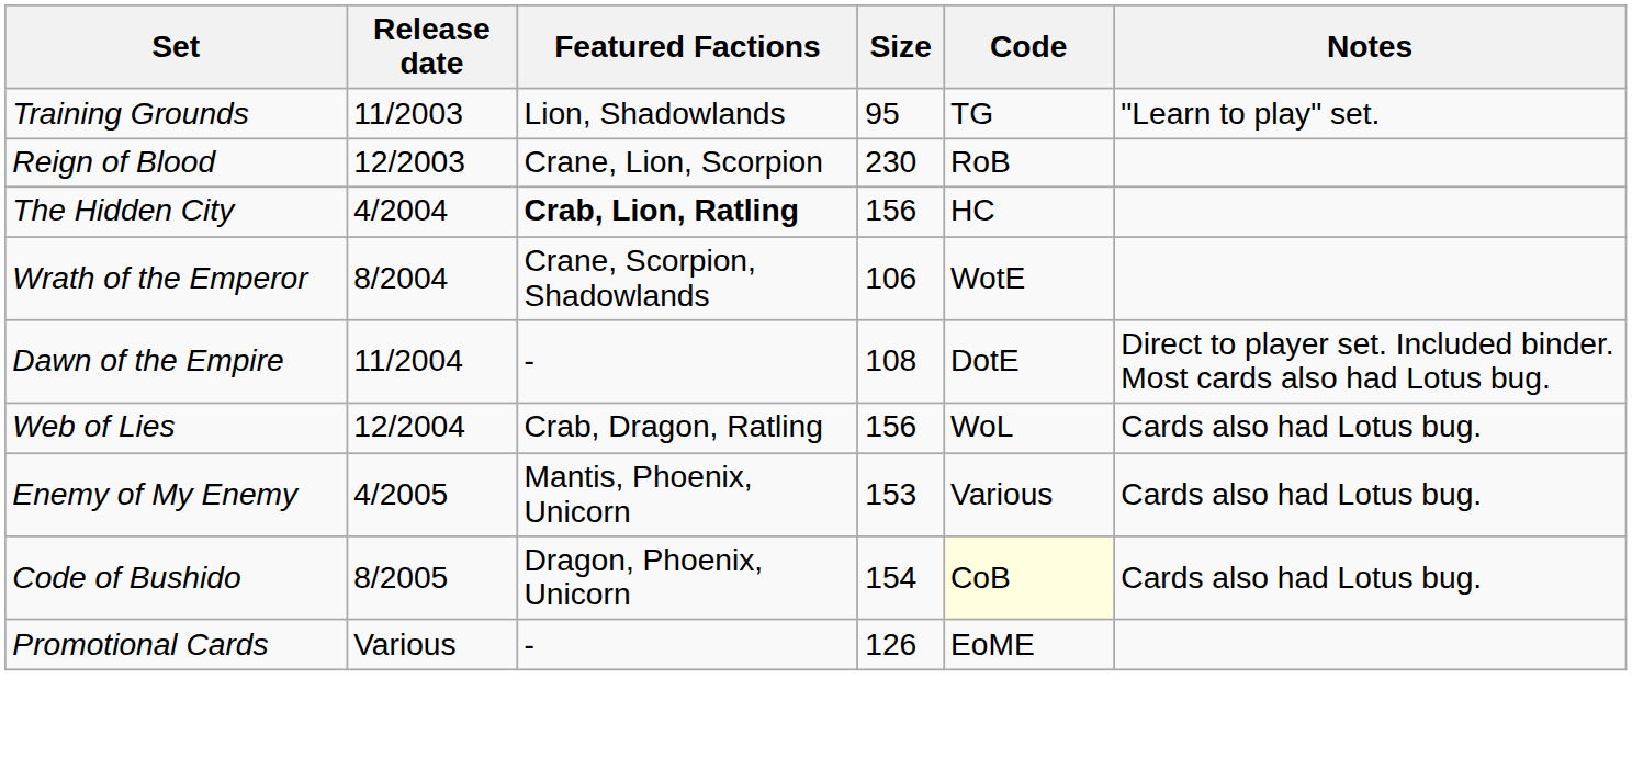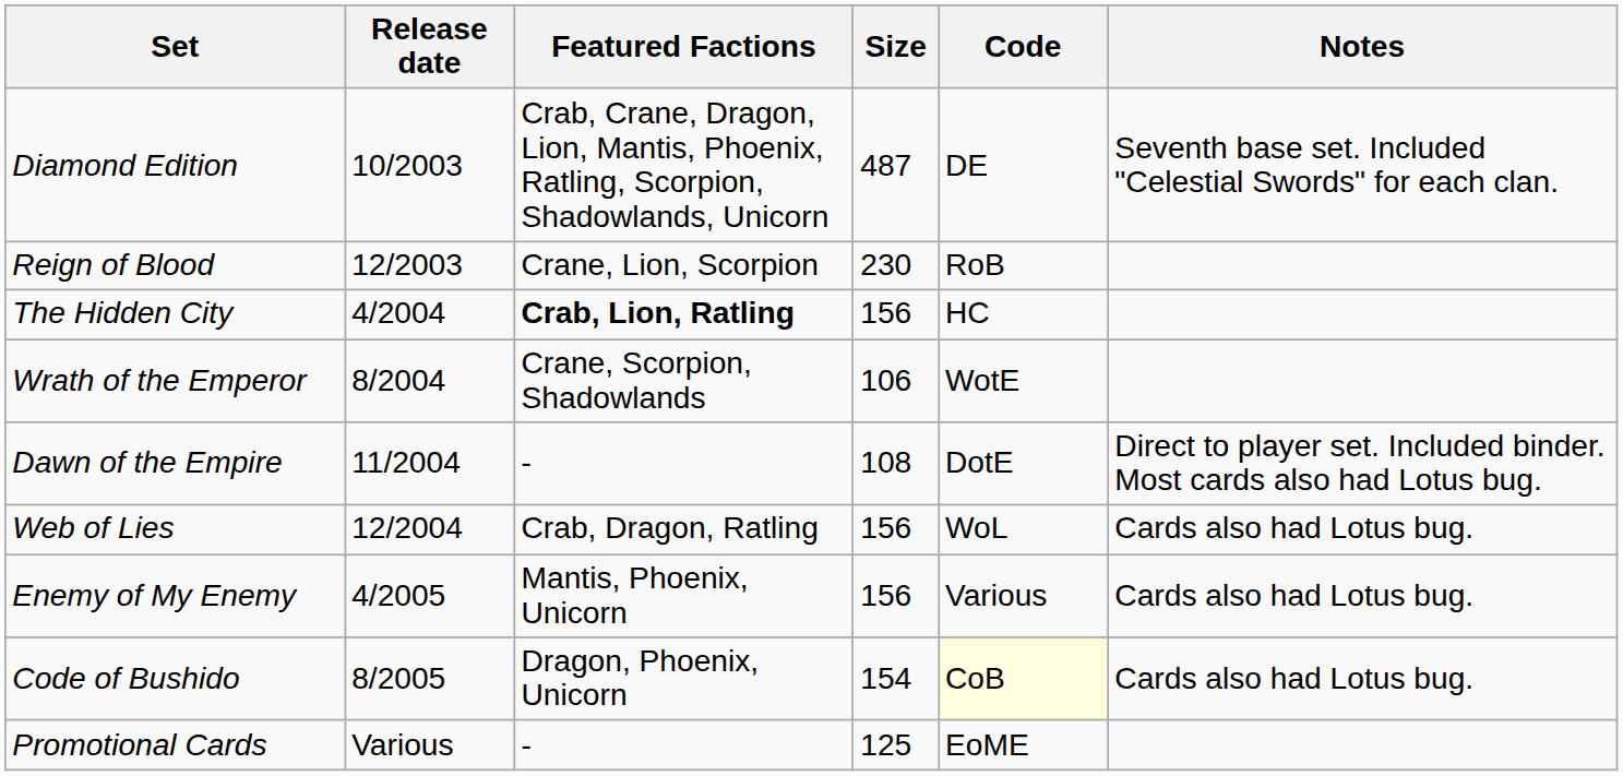+ row: Diamond Edition | 10/2003 | Crab, Crane, Dragon, Lion, Mantis, Phoenix, Ratling, Scorpion, Shadowlands, Unicorn | 487 | DE | Seventh base set. Included "Celestial Swords" for each clan.
- row: Training Grounds | 11/2003 | Lion, Shadowlands | 95 | TG | "Learn to play" set.
Enemy of My Enemy | Size: 153 -> 156
Promotional Cards | Size: 126 -> 125
